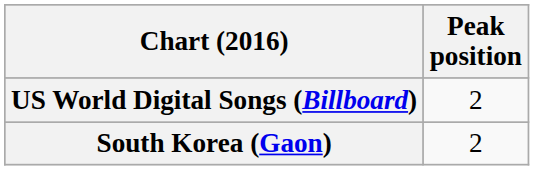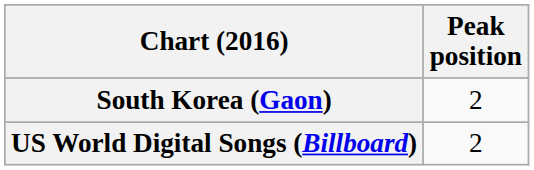rows swapped: South Korea (Gaon) <-> US World Digital Songs (Billboard)
